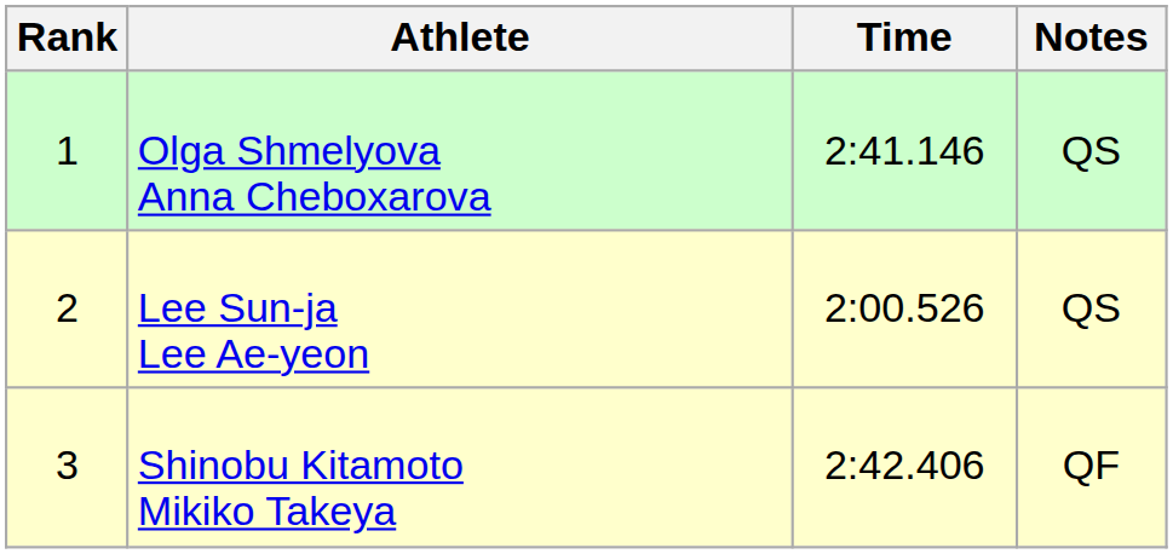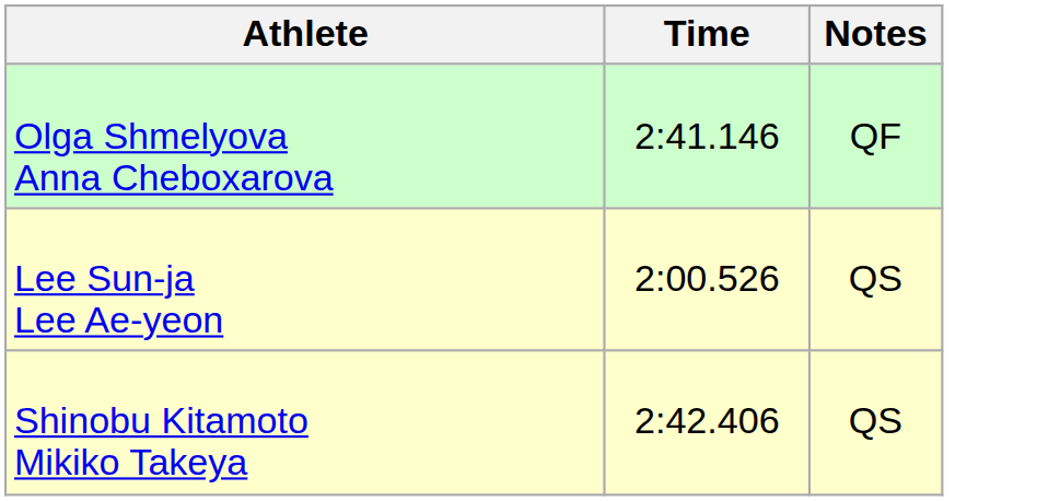- column: Rank | 1 | 2 | 3
Olga Shmelyova Anna Cheboxarova | Notes: QS -> QF
Shinobu Kitamoto Mikiko Takeya | Notes: QF -> QS
